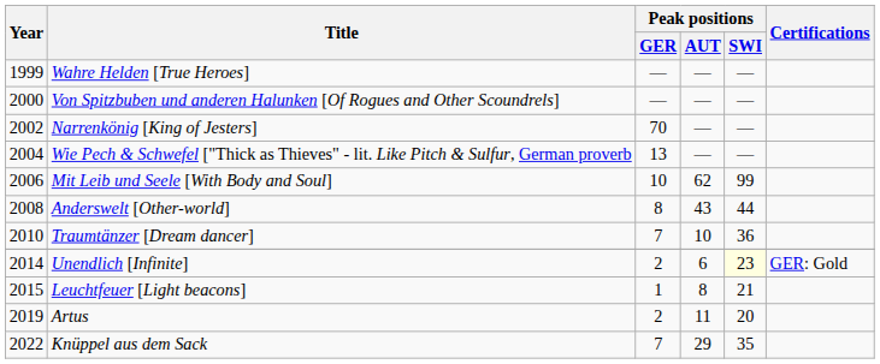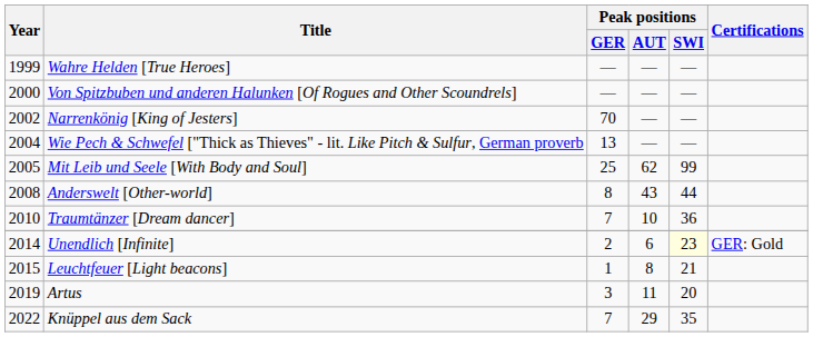Mit Leib und Seele [With Body and Soul] | Year: 2006 -> 2005
Mit Leib und Seele [With Body and Soul] | Peak positions / GER: 10 -> 25
Artus | Peak positions / GER: 2 -> 3
